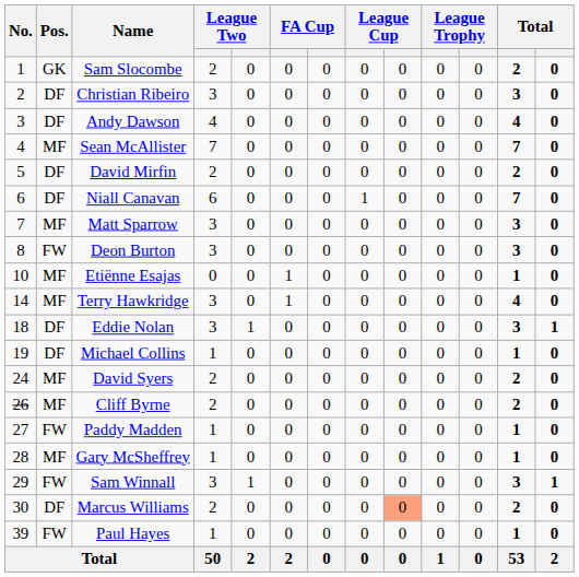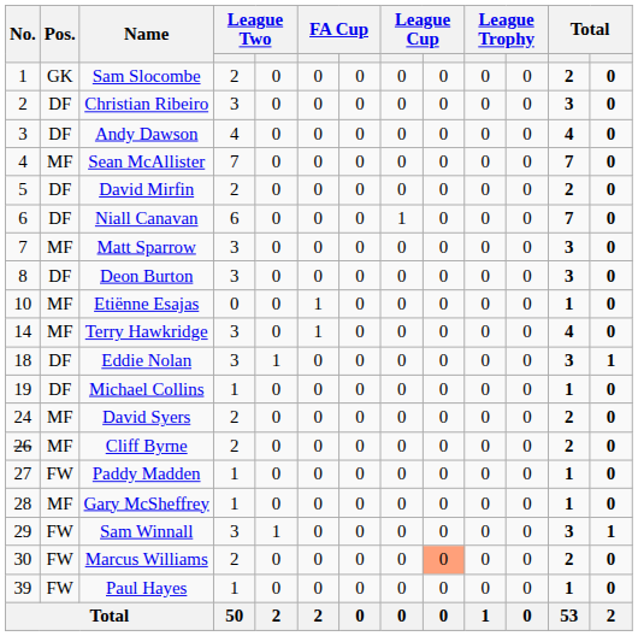Deon Burton | Pos.: FW -> DF
Marcus Williams | Pos.: DF -> FW
